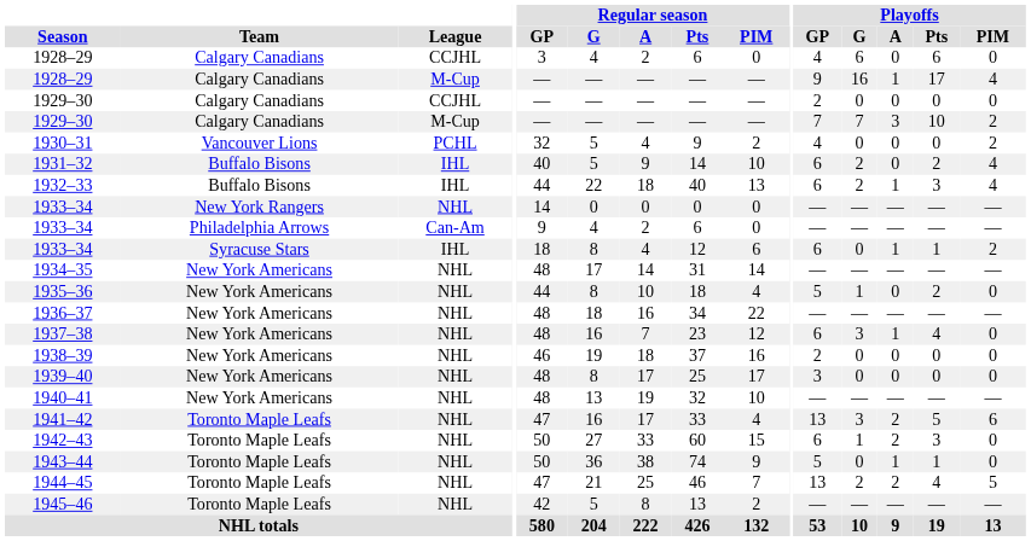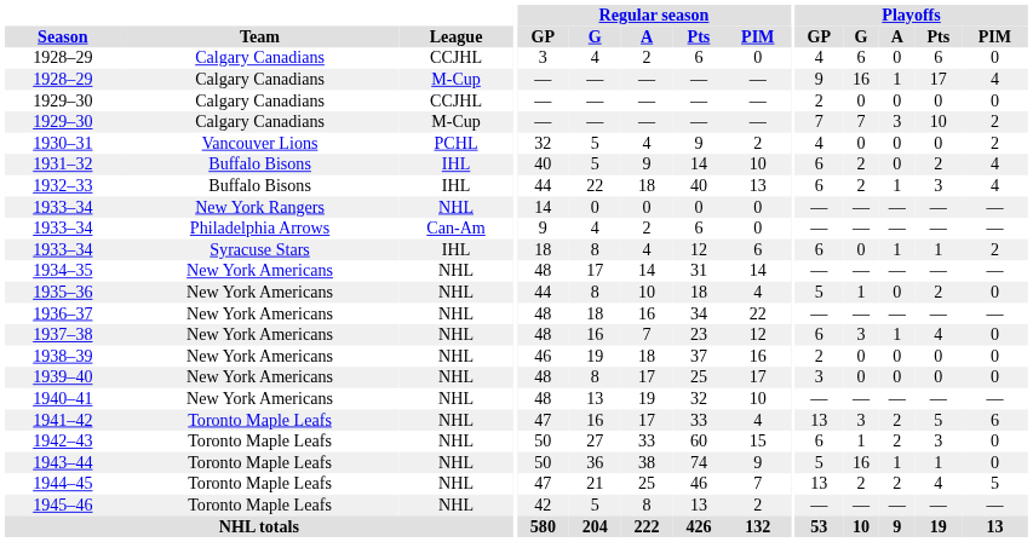1943–44 | Playoffs / G: 0 -> 16
